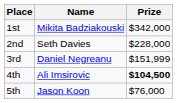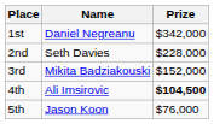1st | Name: Mikita Badziakouski -> Daniel Negreanu
3rd | Name: Daniel Negreanu -> Mikita Badziakouski
3rd | Prize: $151,999 -> $152,000
